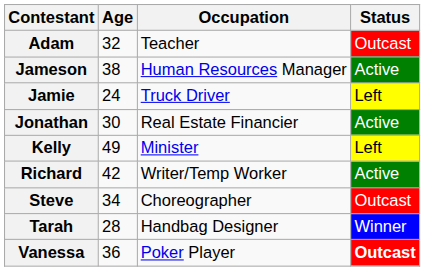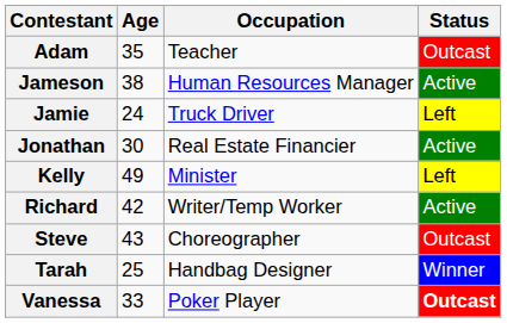Adam | Age: 32 -> 35
Steve | Age: 34 -> 43
Tarah | Age: 28 -> 25
Vanessa | Age: 36 -> 33
